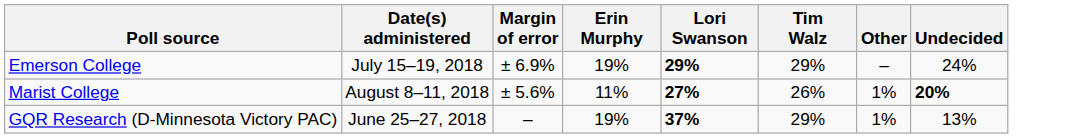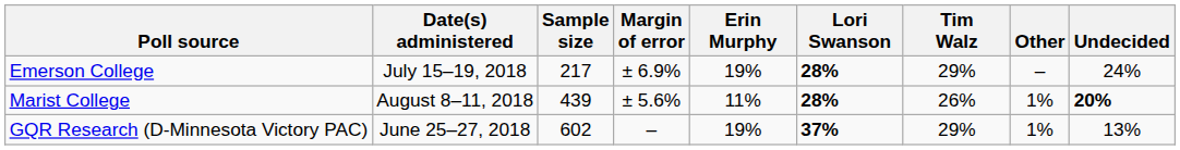+ column: Sample size | 217 | 439 | 602
Emerson College | Lori Swanson: 29% -> 28%
Marist College | Lori Swanson: 27% -> 28%
